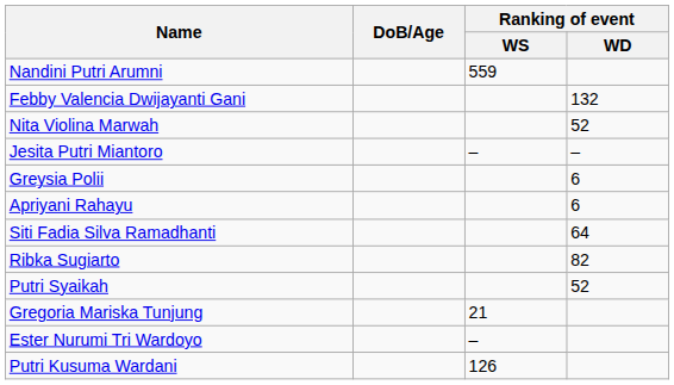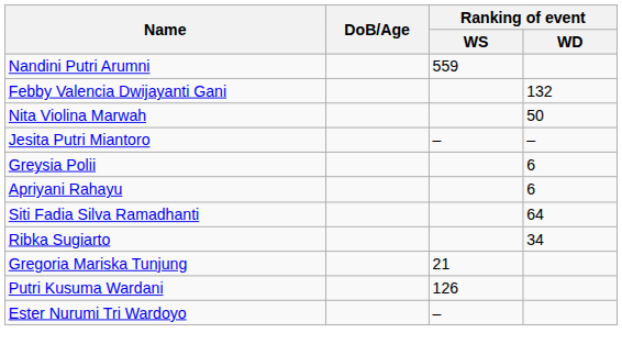Nita Violina Marwah | Ranking of event / WD: 52 -> 50
Ribka Sugiarto | Ranking of event / WD: 82 -> 34
- row: Putri Syaikah | 52
rows swapped: Putri Kusuma Wardani <-> Ester Nurumi Tri Wardoyo
